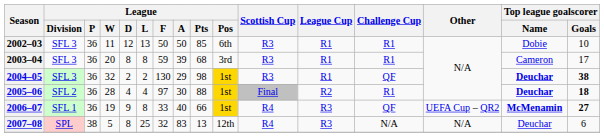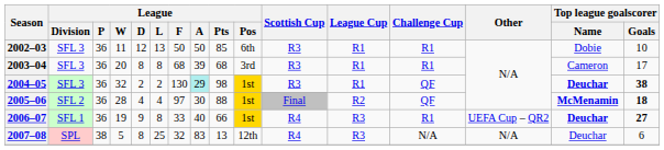2003–04 | League / F: 59 -> 68
2004–05 | League / A: no background -> paleturquoise background
2005–06 | Challenge Cup: R1 -> QF
2005–06 | Top league goalscorer / Name: Deuchar -> McMenamin
2006–07 | Challenge Cup: QF -> R1
2006–07 | Top league goalscorer / Name: McMenamin -> Deuchar
